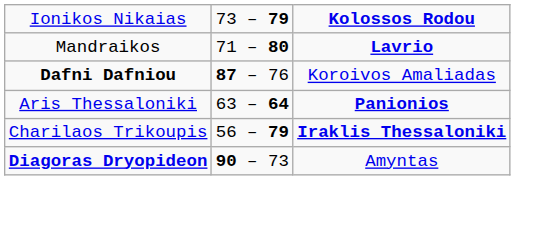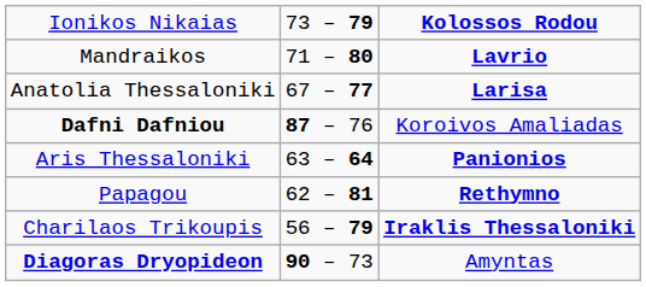+ row: Anatolia Thessaloniki | 67 – 77 | Larisa
+ row: Papagou | 62 – 81 | Rethymno
